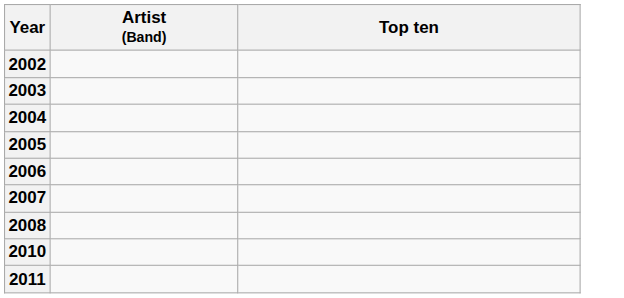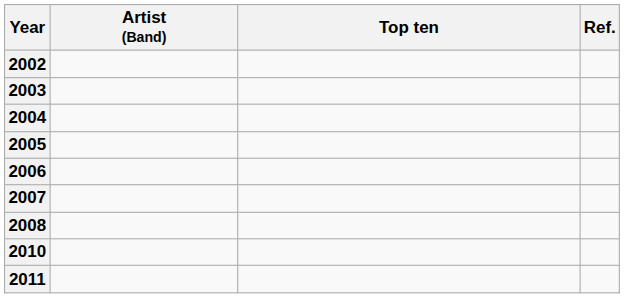+ column: Ref.
